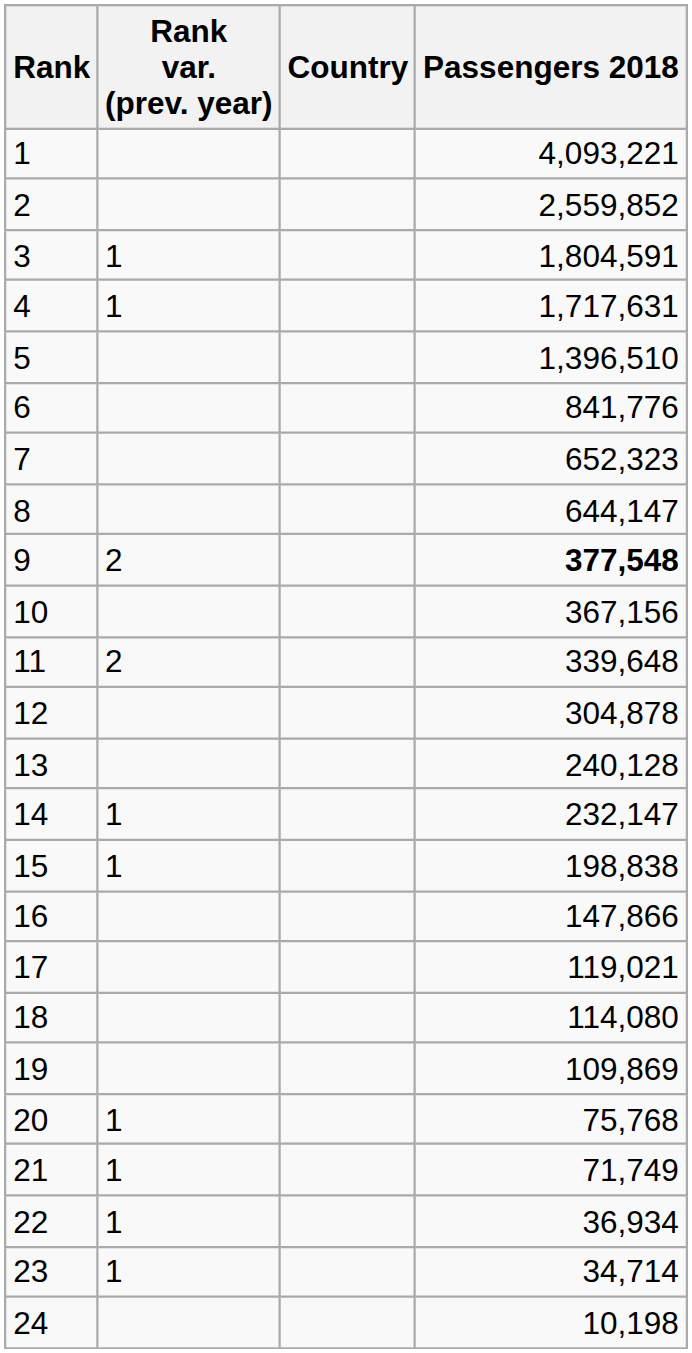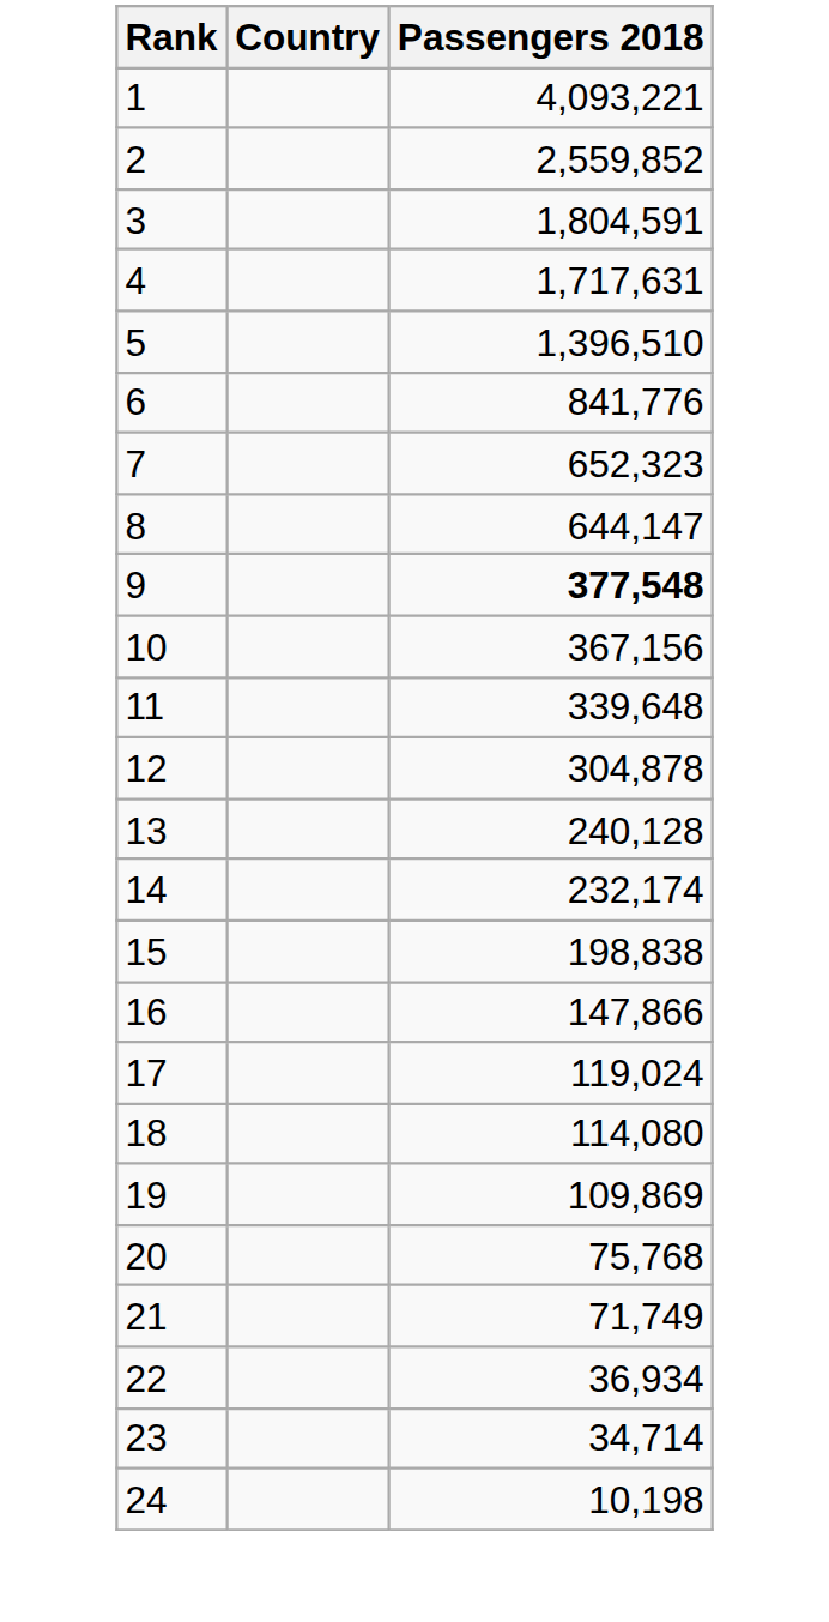- column: Rank var. (prev. year) | 1 | 1 | 2 | 2 | 1 | 1 | 1 | 1 | 1 | 1
14 | Passengers 2018: 232,147 -> 232,174
17 | Passengers 2018: 119,021 -> 119,024
